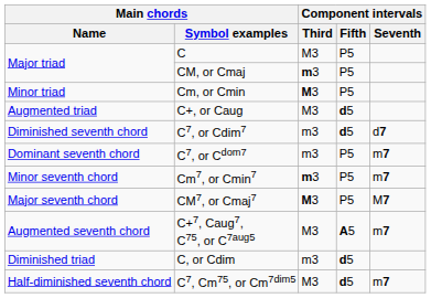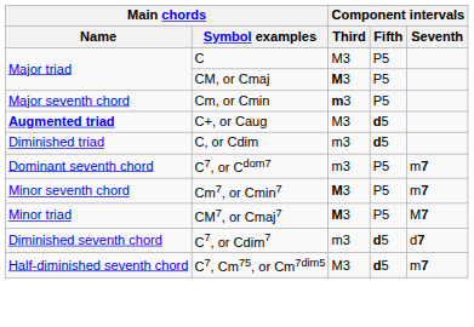CM, or Cmaj | Component intervals / Third: m3 -> M3
Cm, or Cmin | Main chords / Name: Minor triad -> Major seventh chord
Cm, or Cmin | Component intervals / Third: M3 -> m3
C+, or Caug | Main chords / Name: normal -> bold
rows swapped: C, or Cdim <-> C7, or Cdim7
Cm7, or Cmin7 | Component intervals / Third: m3 -> M3
CM7, or Cmaj7 | Main chords / Name: Major seventh chord -> Minor triad
- row: Augmented seventh chord | C+7, Caug7, C75, or C7aug5 | M3 | A5 | m7
